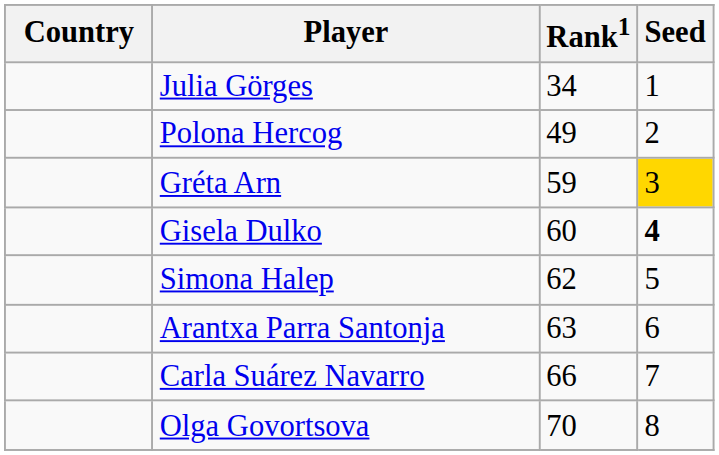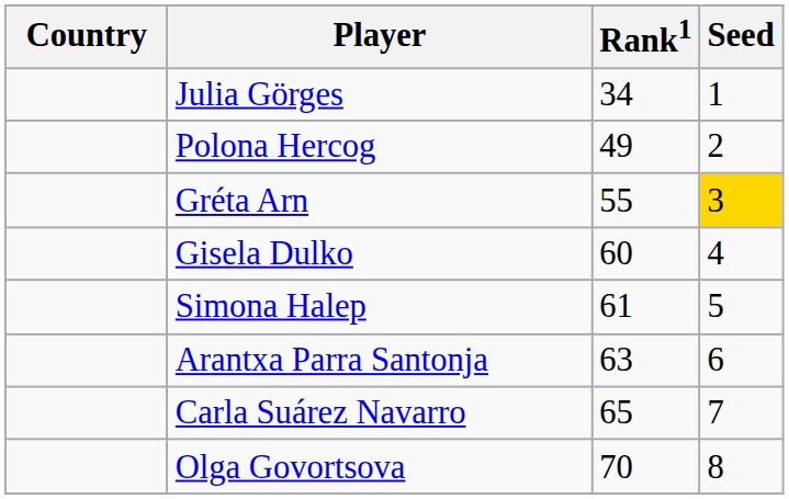Gréta Arn | Rank1: 59 -> 55
Gisela Dulko | Seed: bold -> normal
Simona Halep | Rank1: 62 -> 61
Carla Suárez Navarro | Rank1: 66 -> 65
